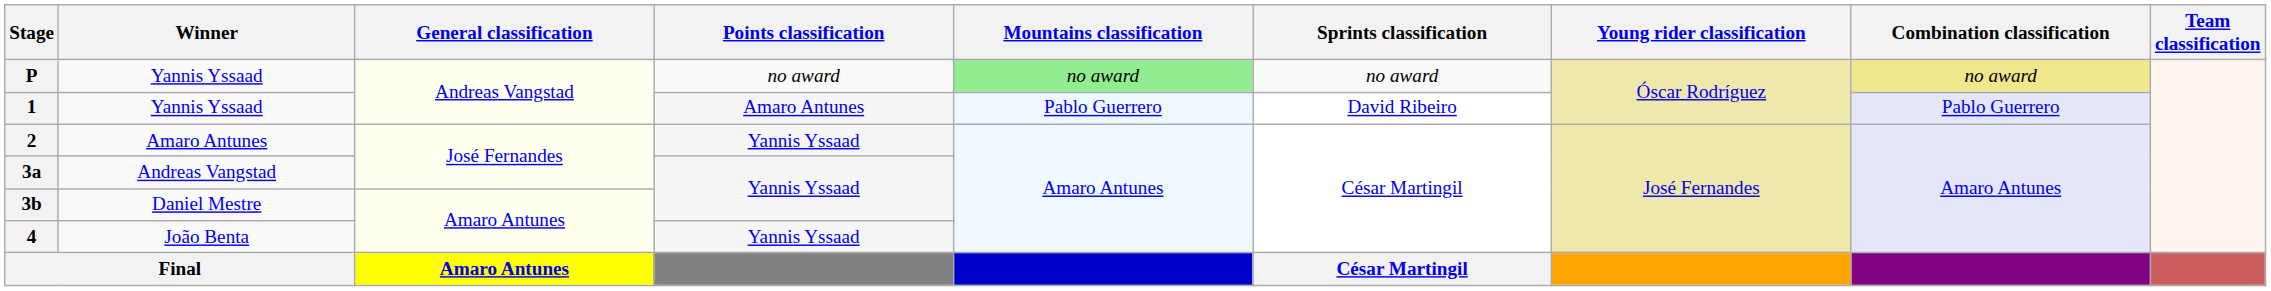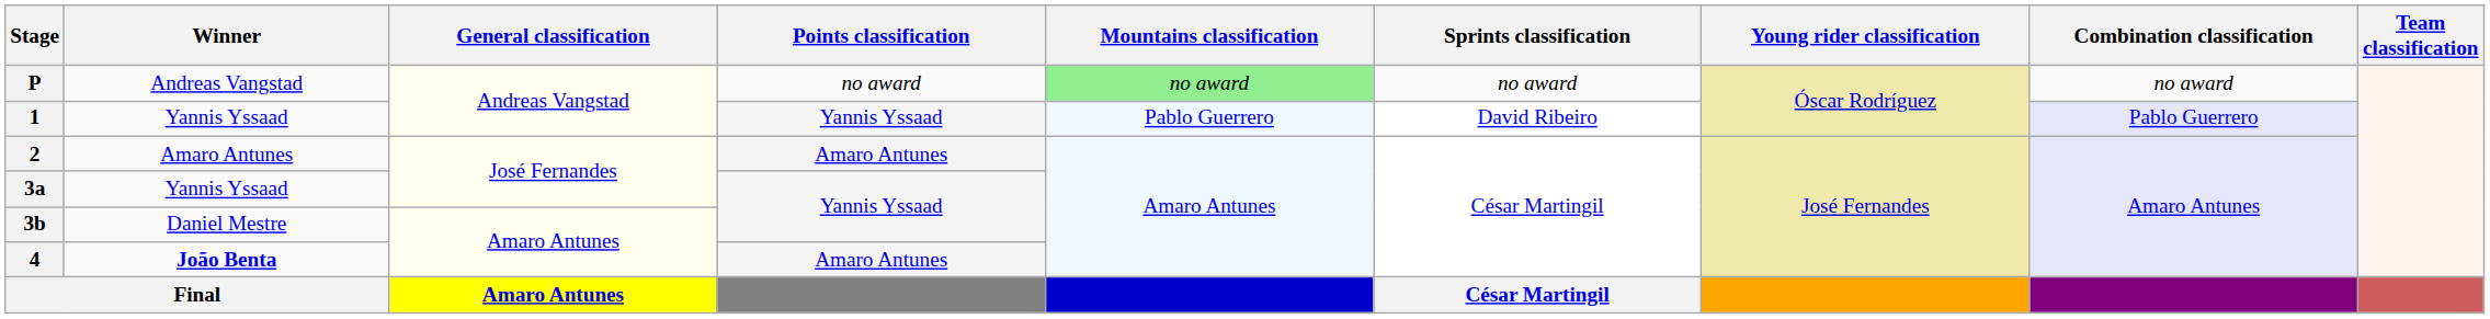P | Winner: Yannis Yssaad -> Andreas Vangstad
P | Combination classification: khaki background -> no background
1 | Points classification: Amaro Antunes -> Yannis Yssaad
2 | Points classification: Yannis Yssaad -> Amaro Antunes
3a | Winner: Andreas Vangstad -> Yannis Yssaad
4 | Winner: normal -> bold
4 | Points classification: Yannis Yssaad -> Amaro Antunes
